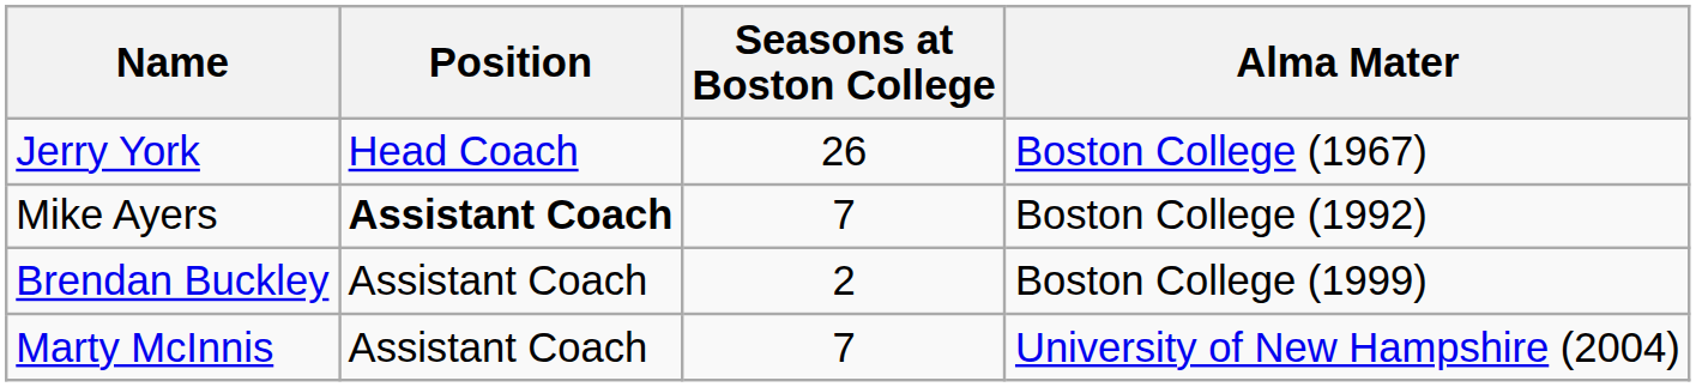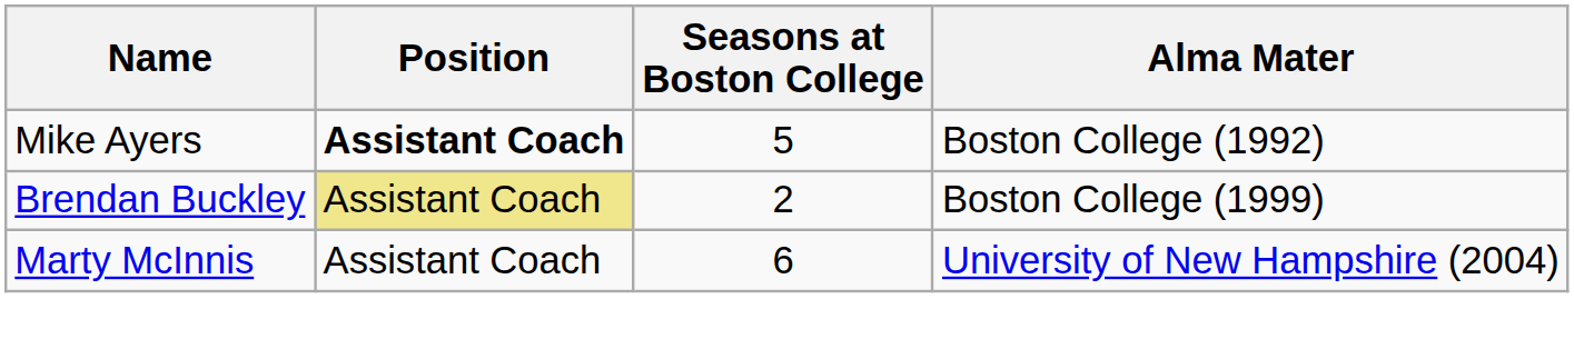- row: Jerry York | Head Coach | 26 | Boston College (1967)
Mike Ayers | Seasons at Boston College: 7 -> 5
Brendan Buckley | Position: no background -> khaki background
Marty McInnis | Seasons at Boston College: 7 -> 6
